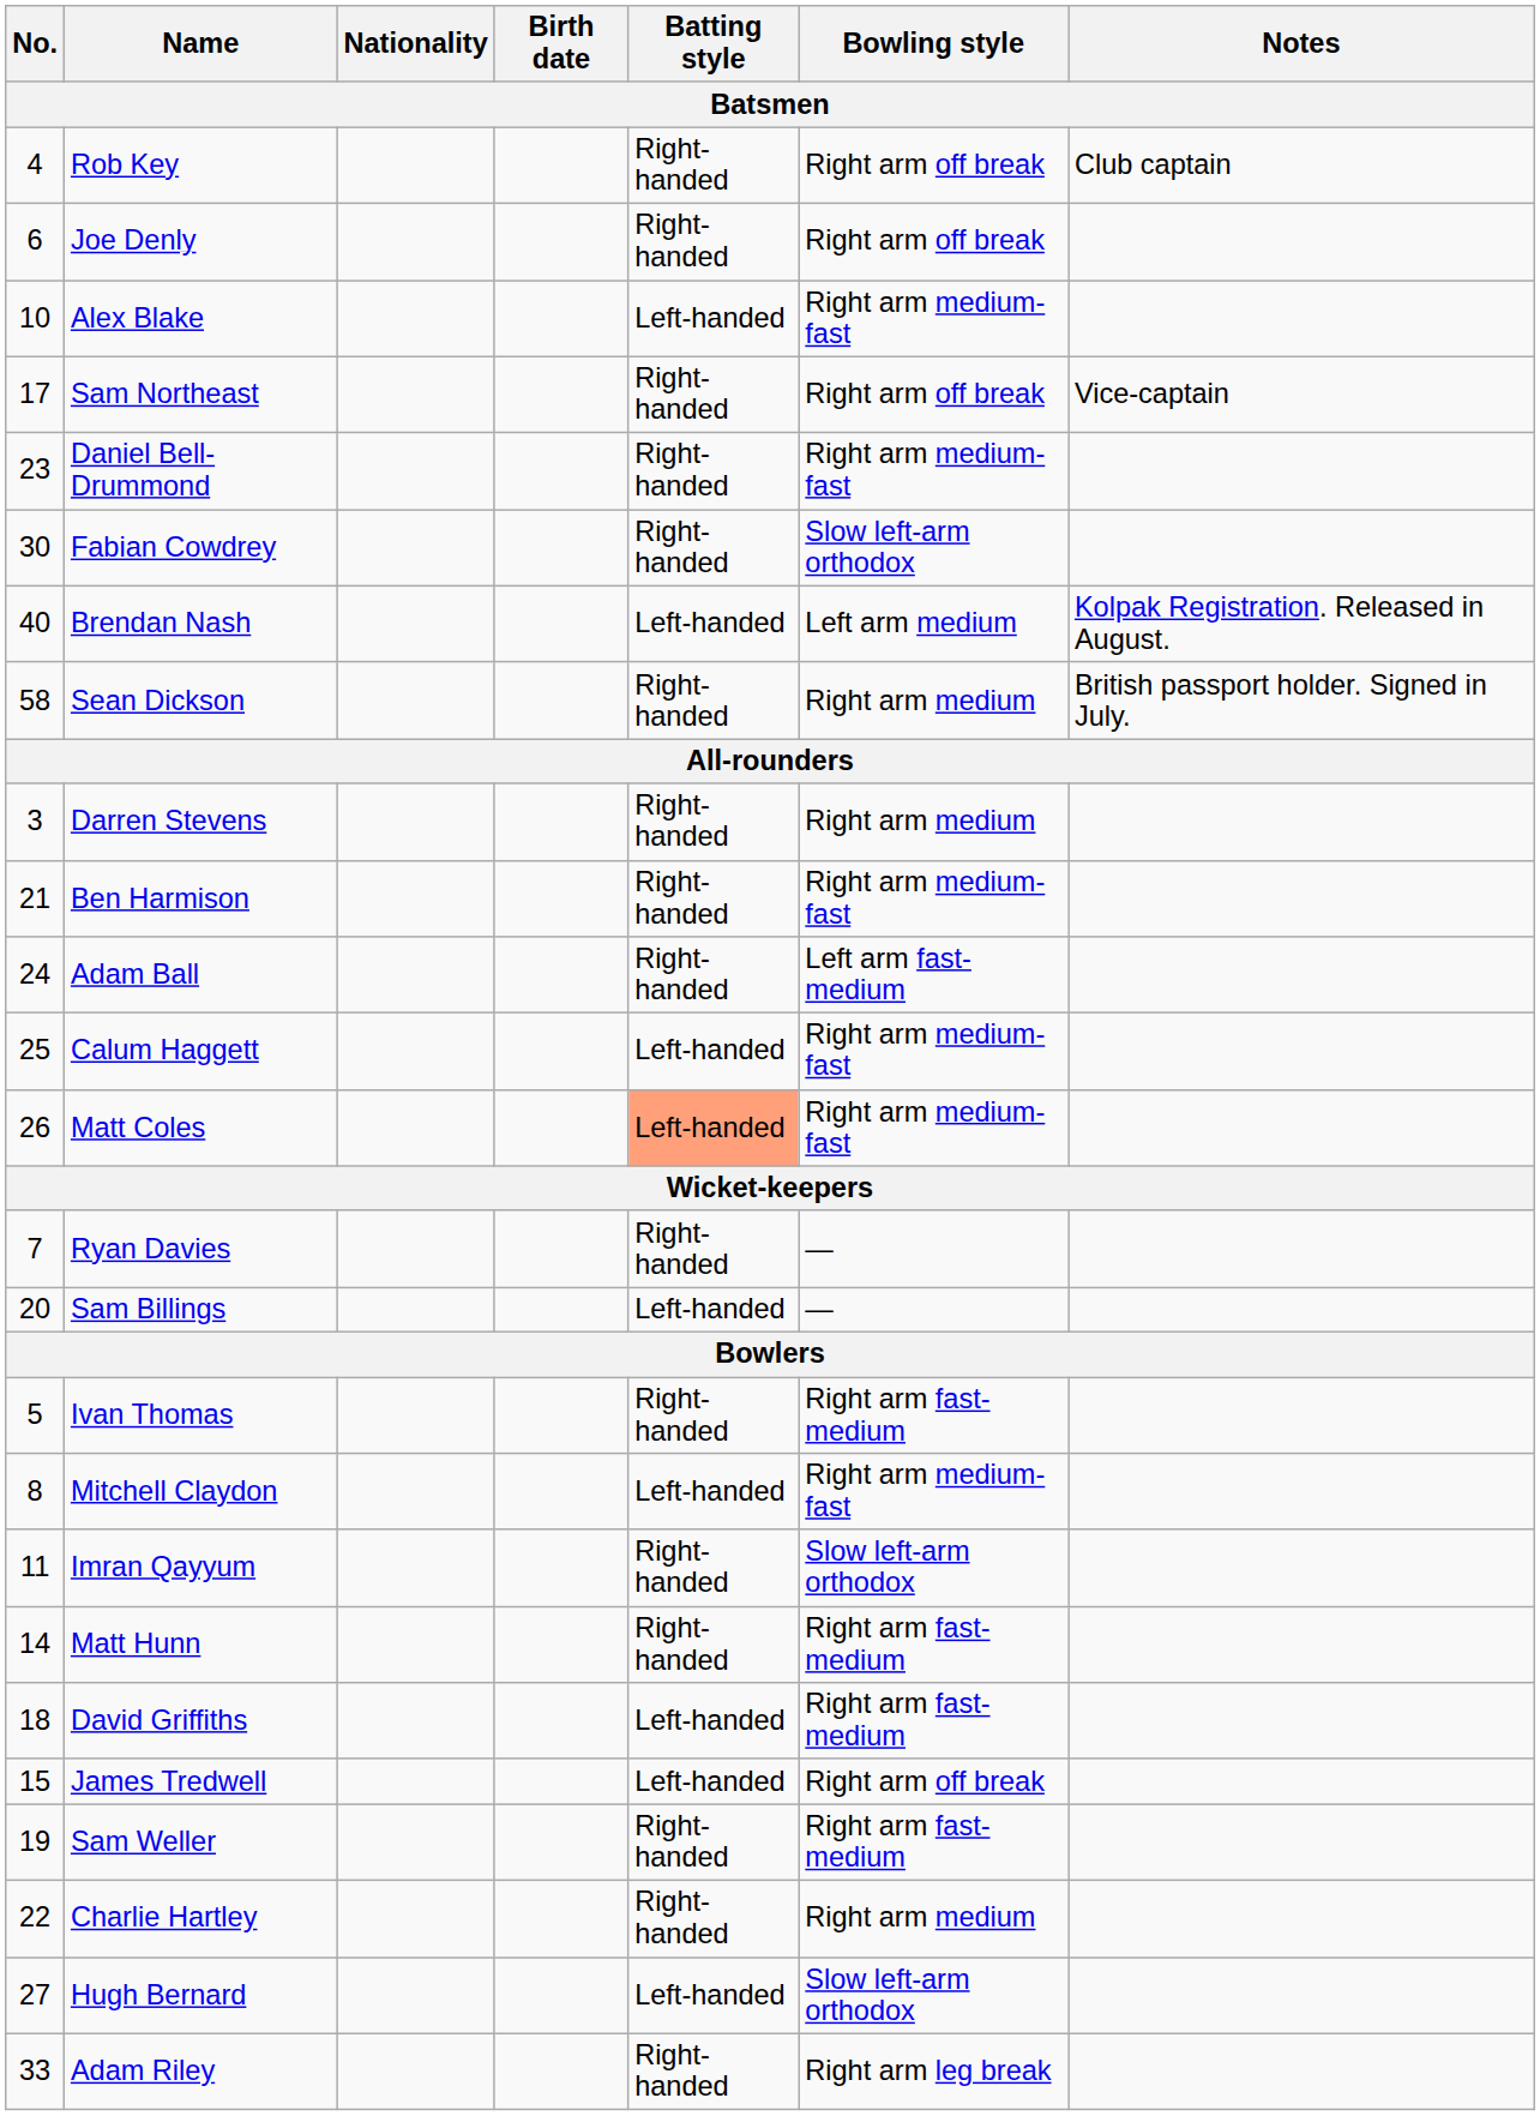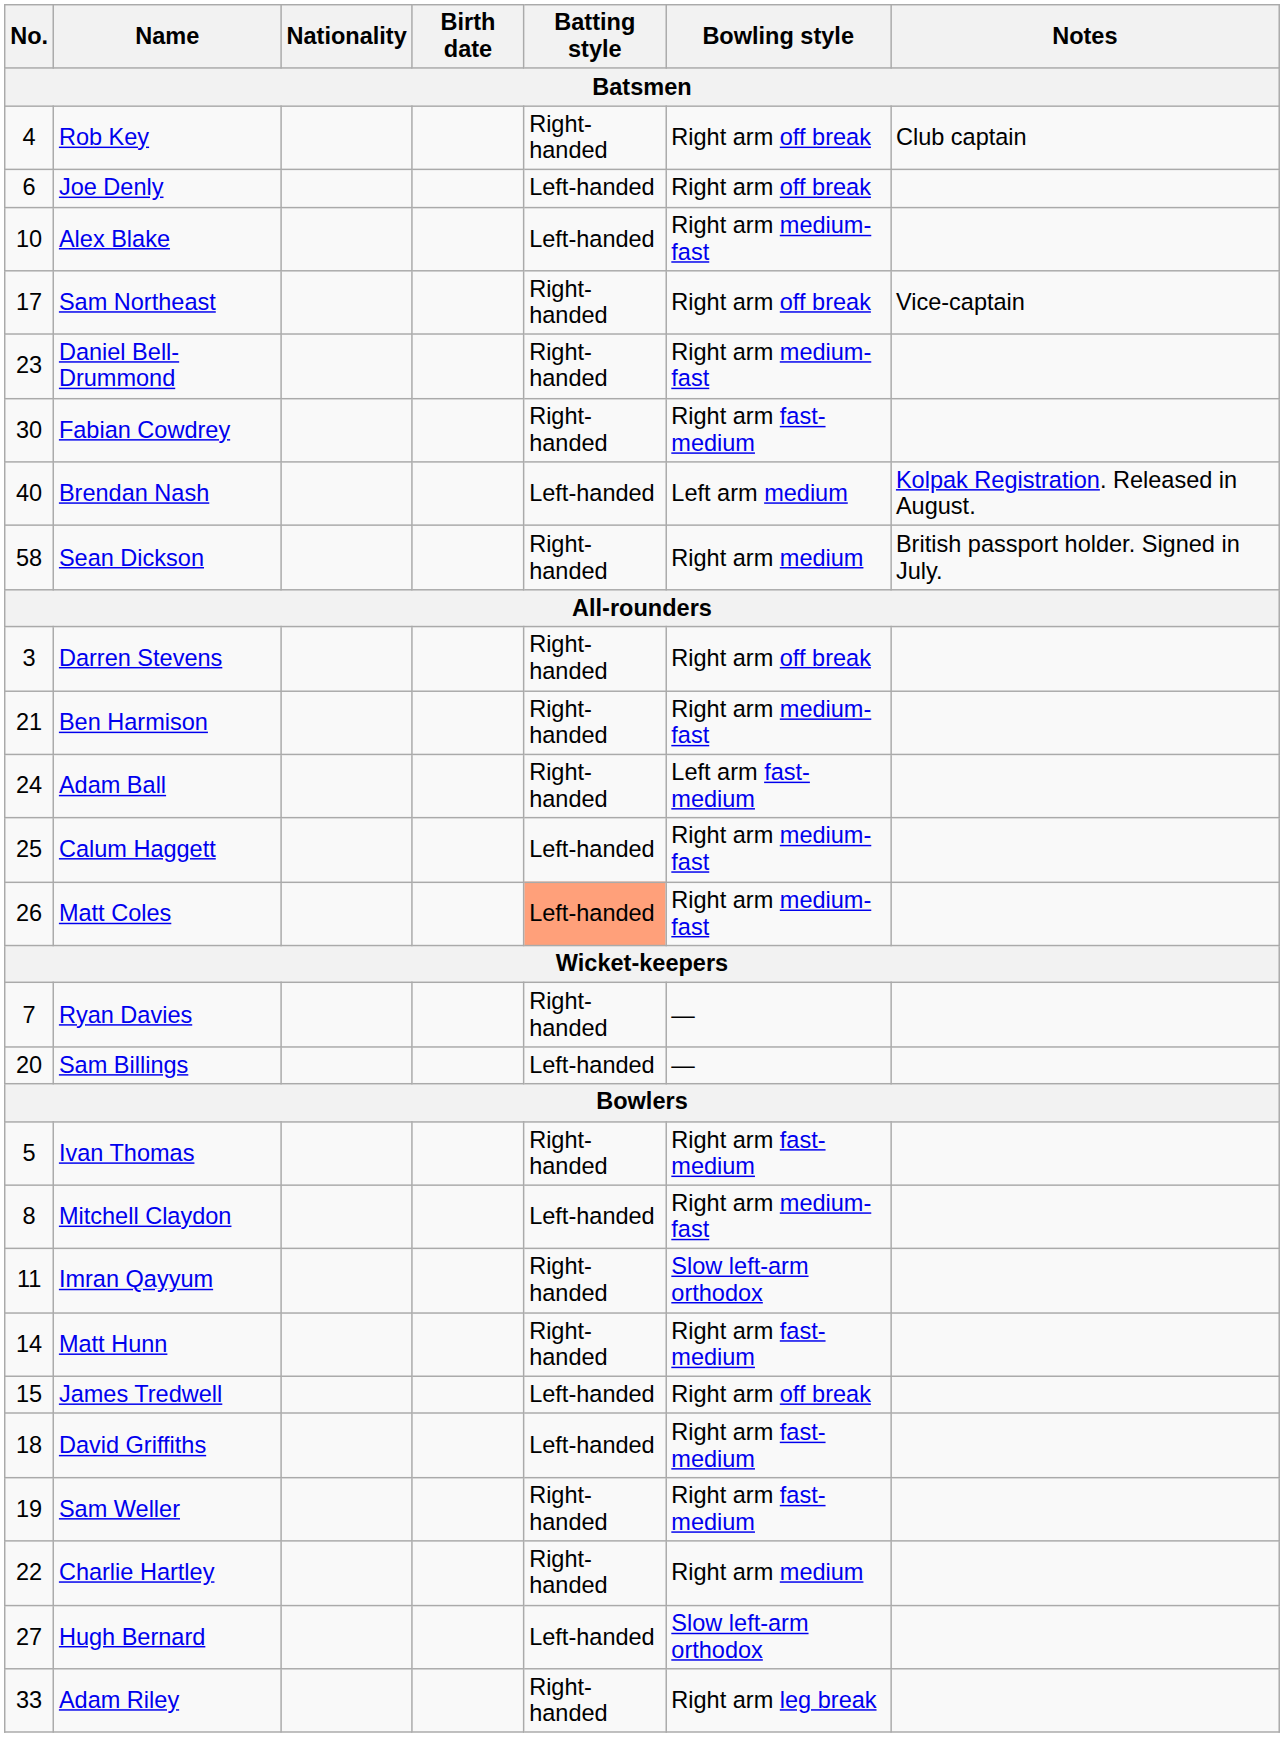Joe Denly | Batting style: Right-handed -> Left-handed
Fabian Cowdrey | Bowling style: Slow left-arm orthodox -> Right arm fast-medium
Darren Stevens | Bowling style: Right arm medium -> Right arm off break
rows swapped: James Tredwell <-> David Griffiths
